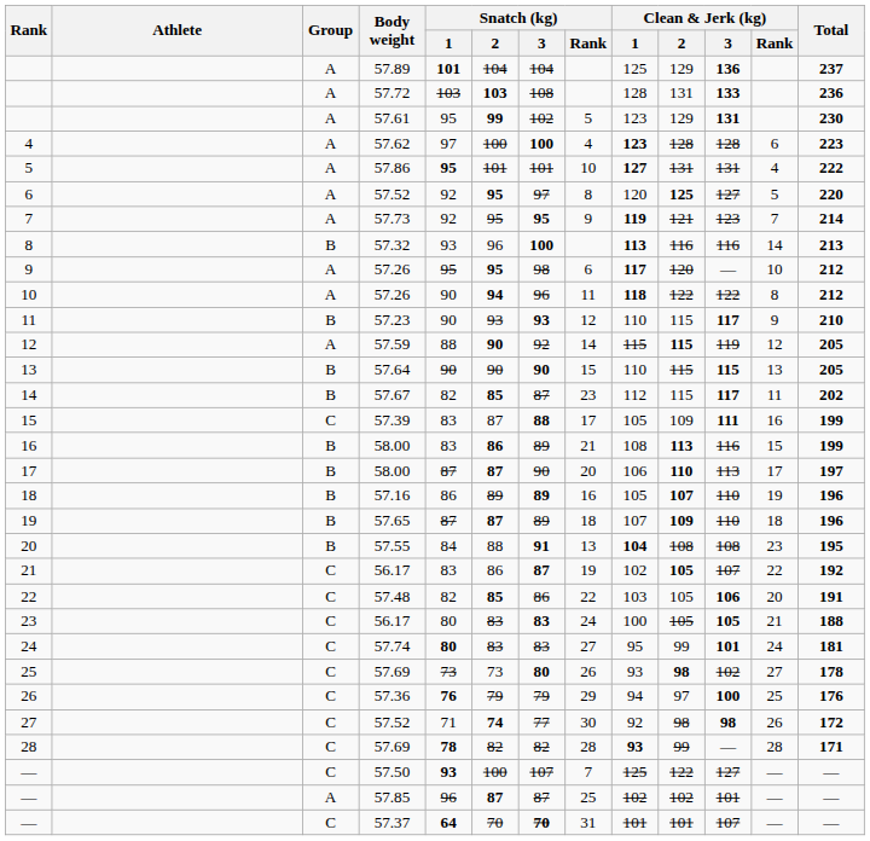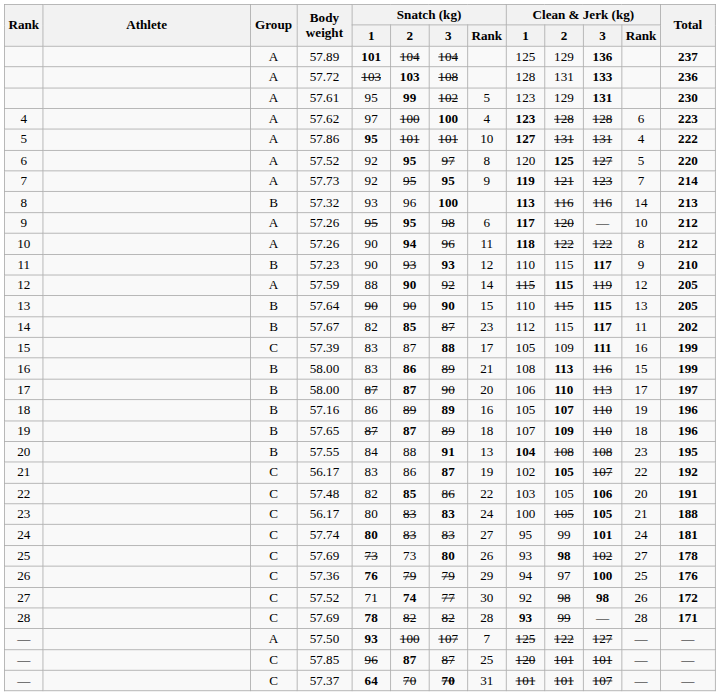— / 57.50 | Group: C -> A
— / 57.85 | Group: A -> C
— / 57.85 | Clean & Jerk (kg) / 1: 102 -> 120
— / 57.85 | Clean & Jerk (kg) / 2: 102 -> 101
